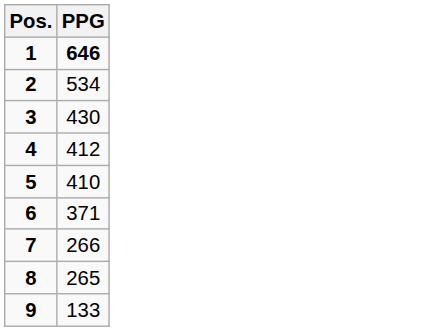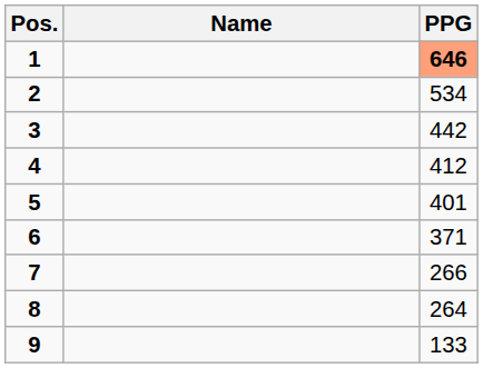+ column: Name
1 | PPG: no background -> lightsalmon background
3 | PPG: 430 -> 442
5 | PPG: 410 -> 401
8 | PPG: 265 -> 264
